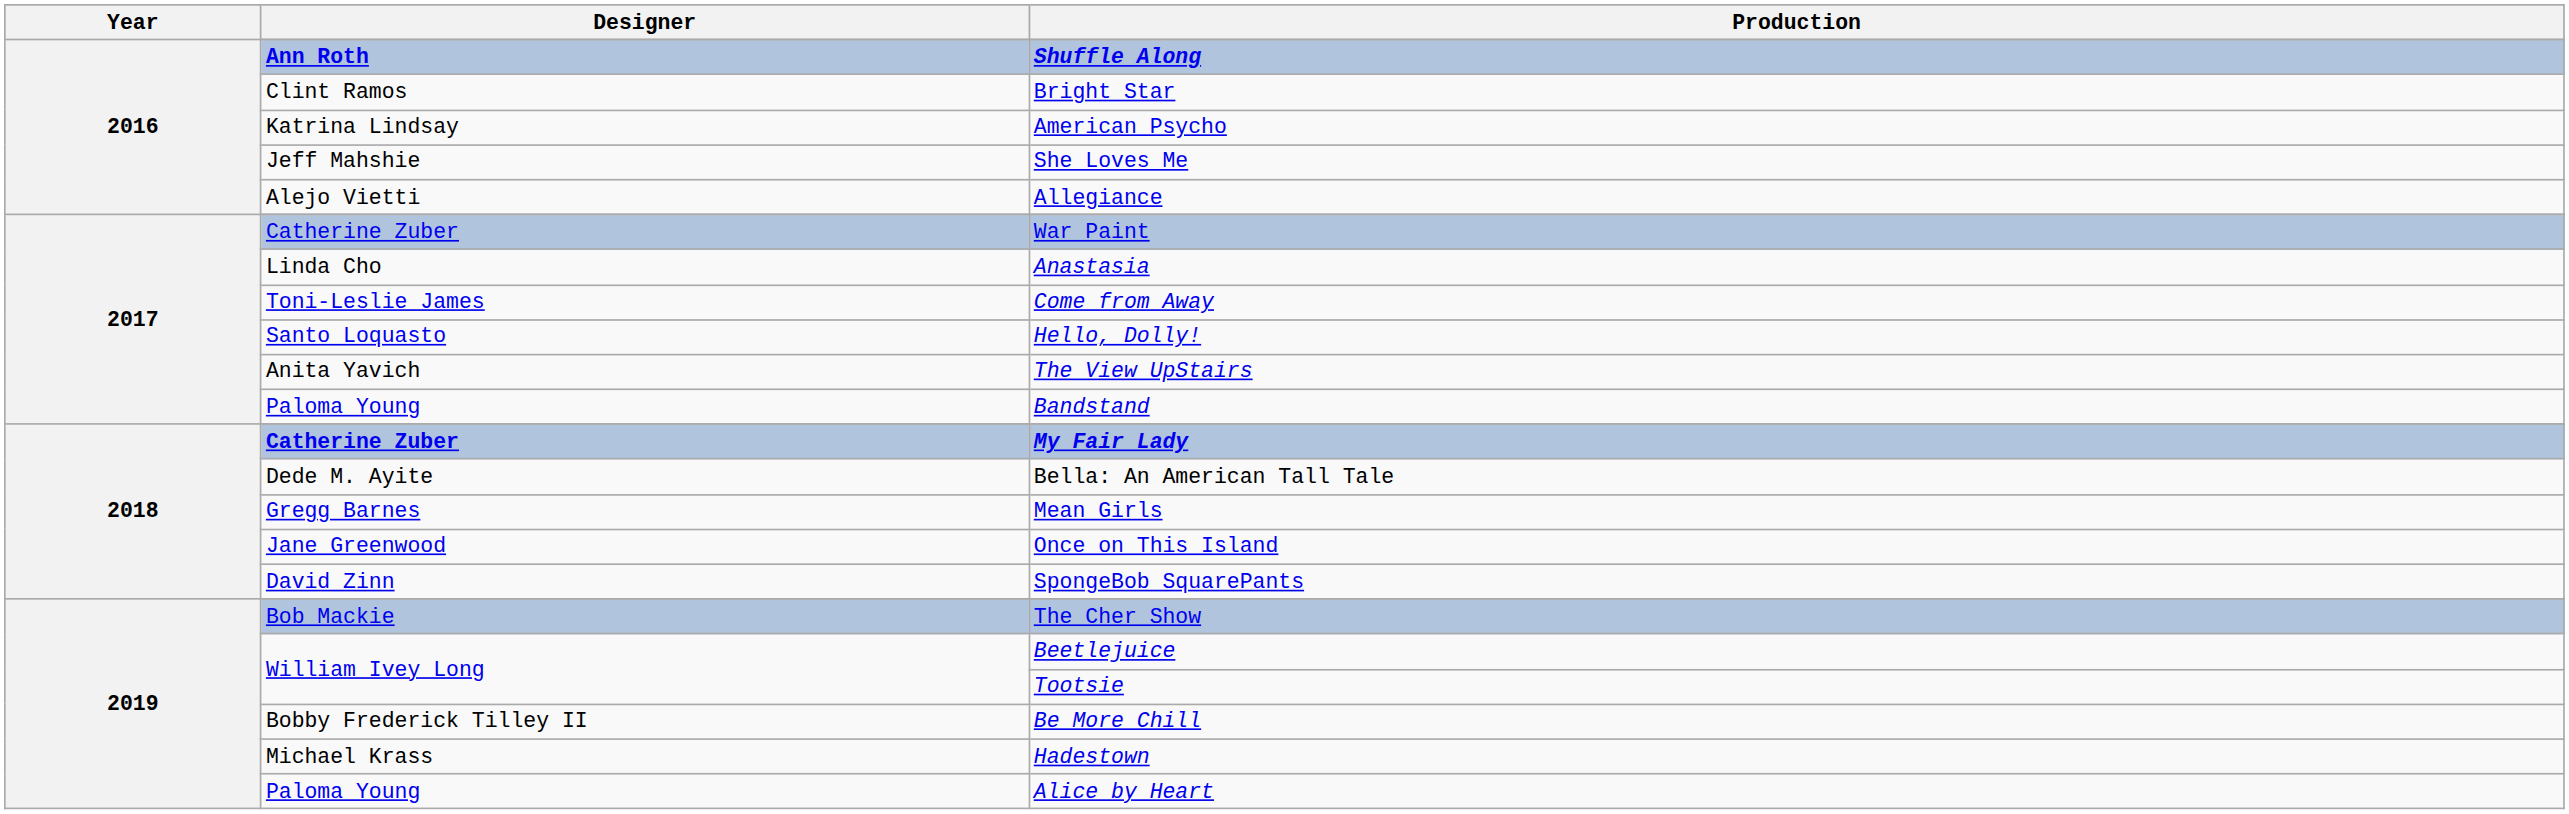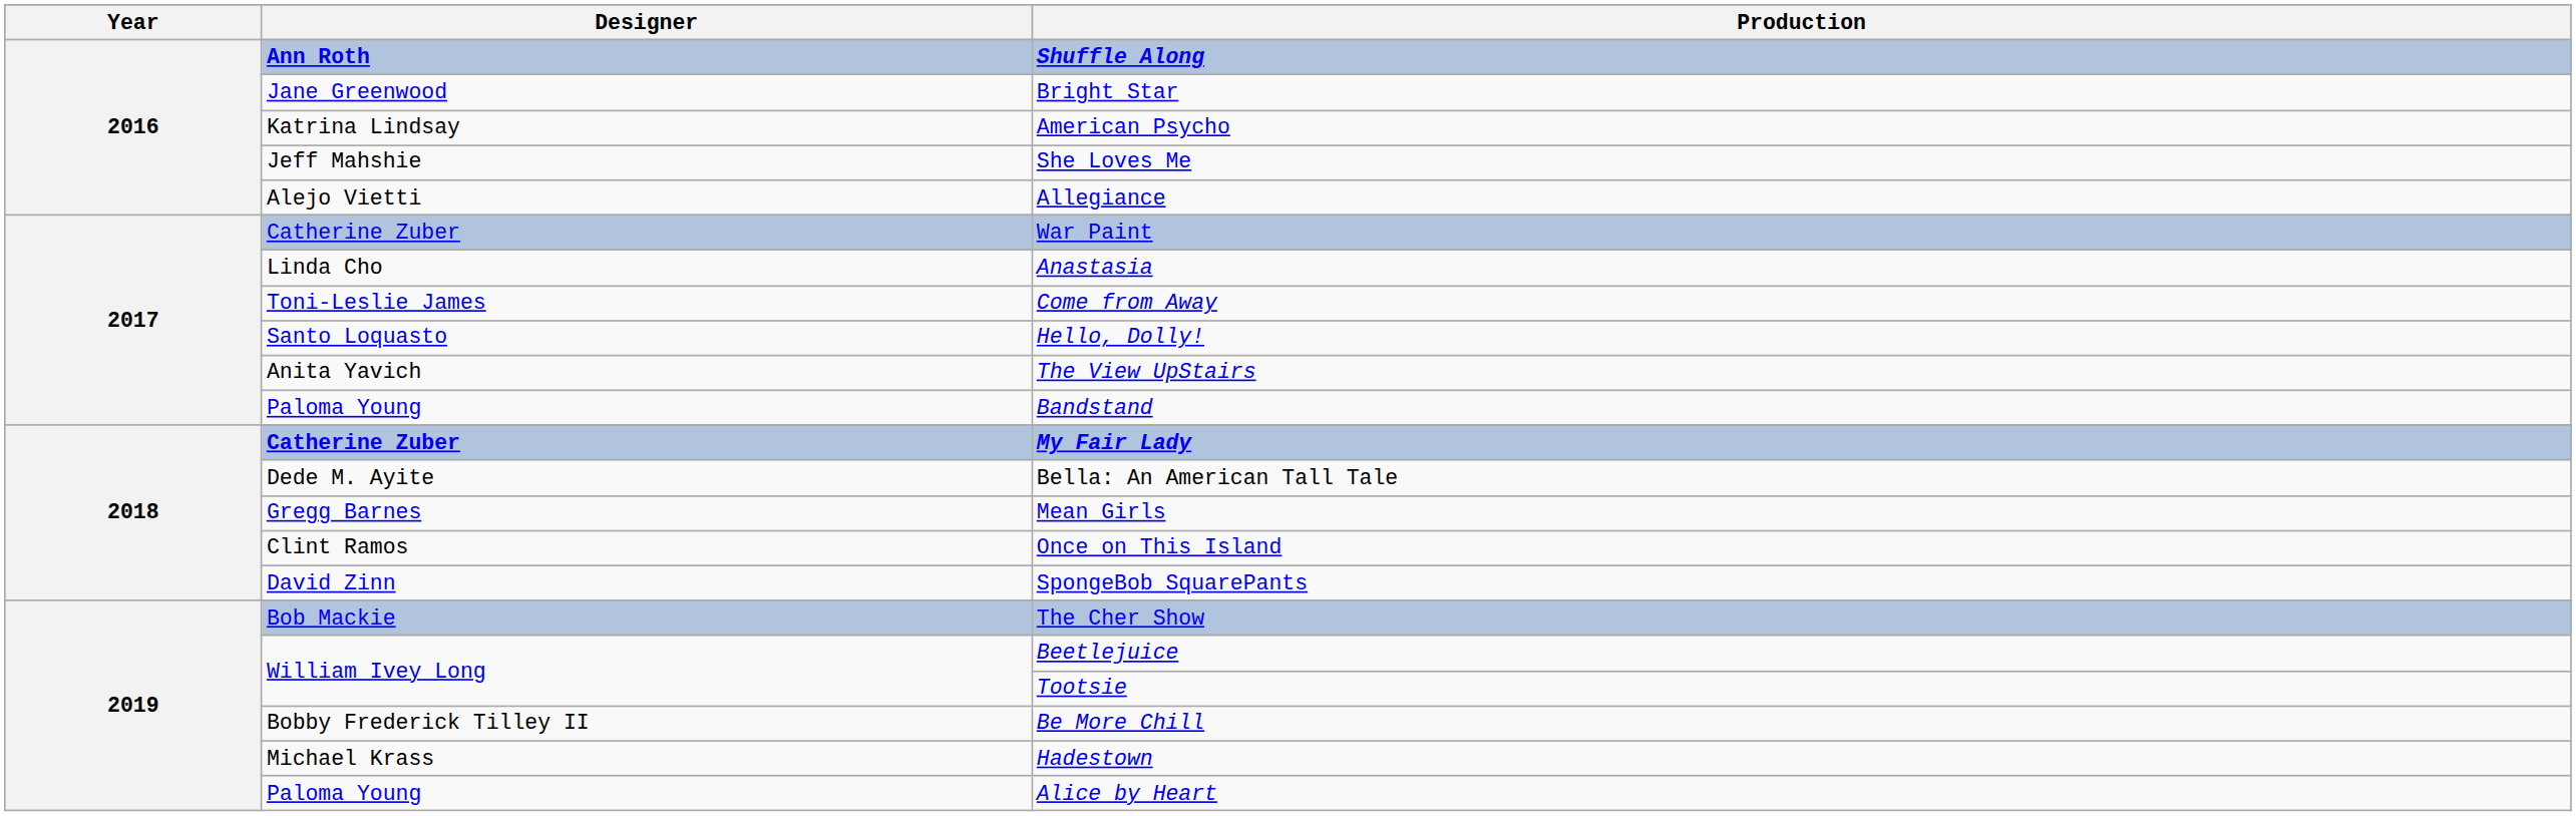Bright Star | Designer: Clint Ramos -> Jane Greenwood
Once on This Island | Designer: Jane Greenwood -> Clint Ramos
